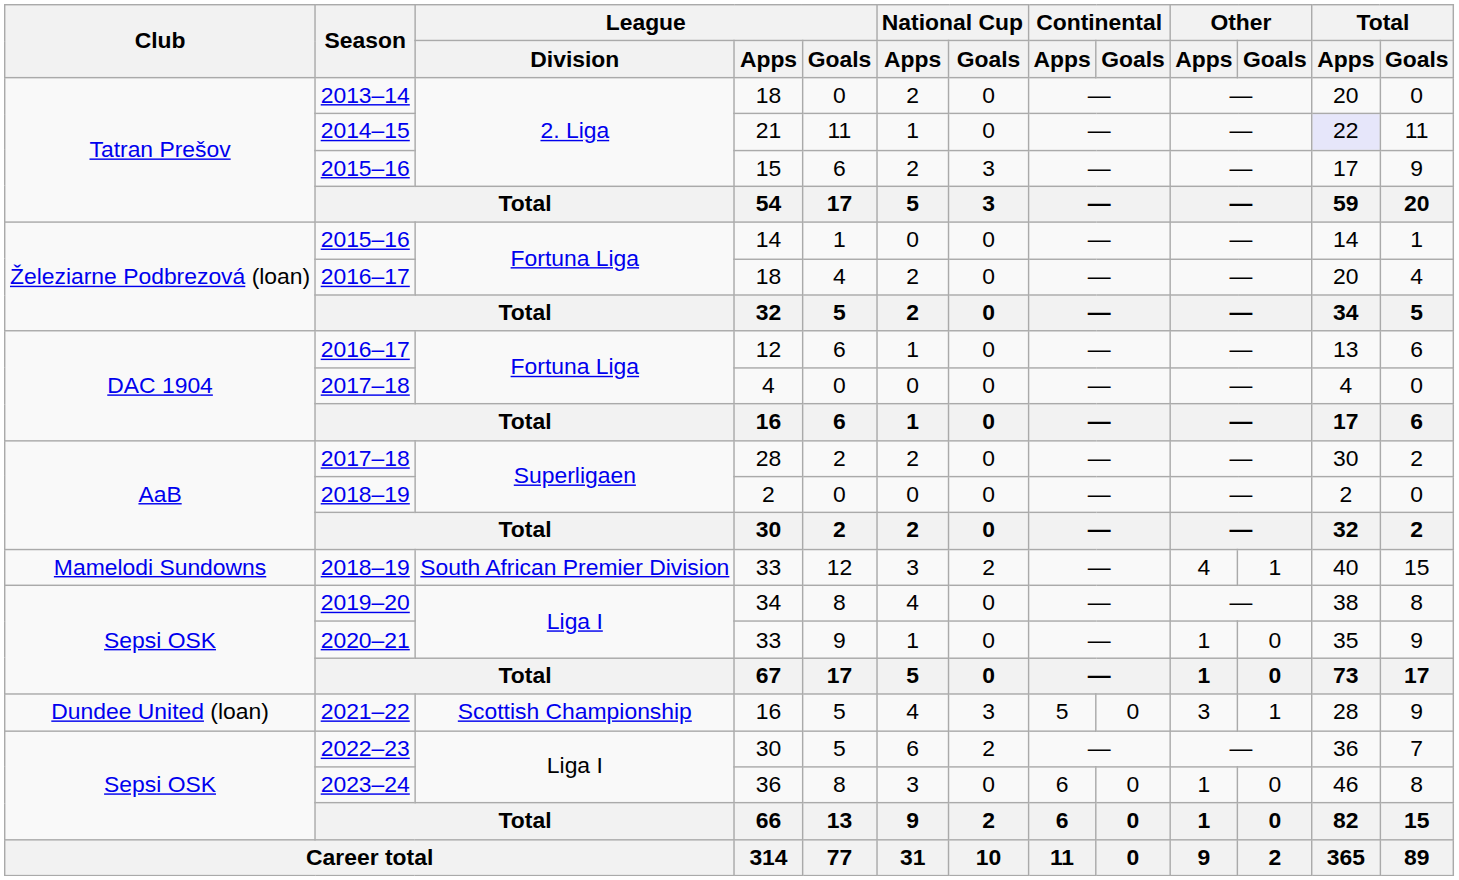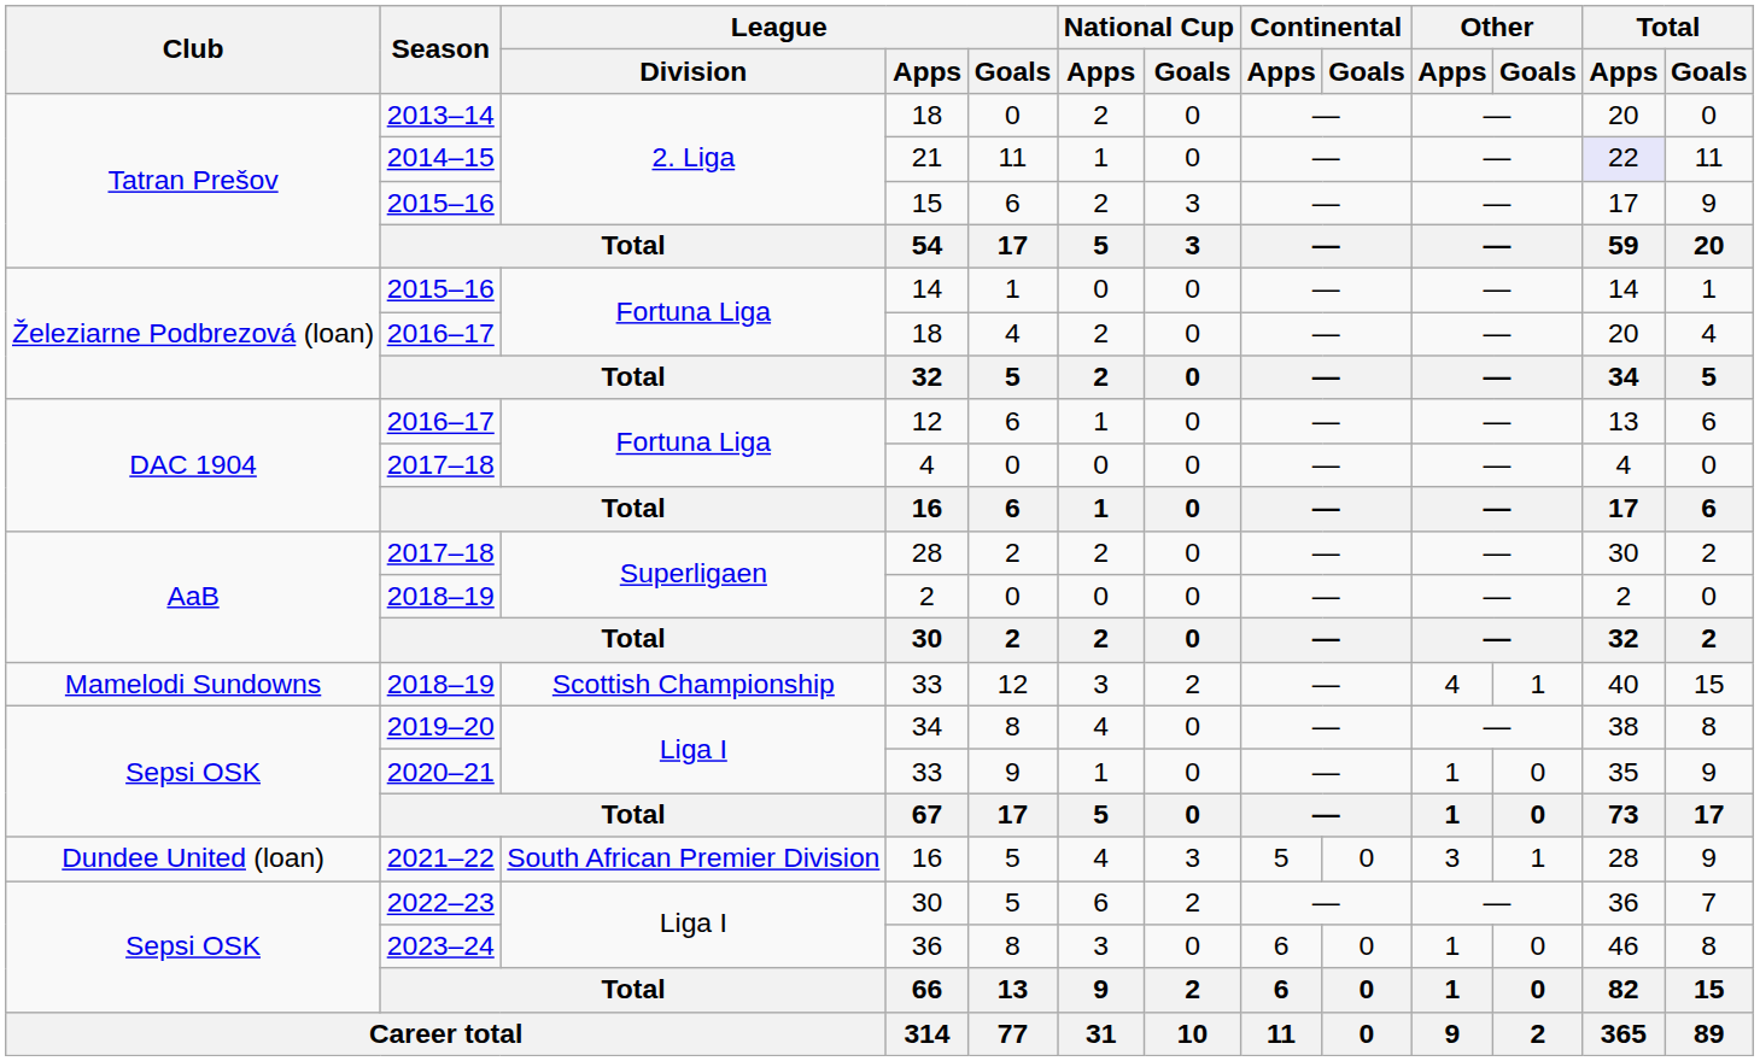2018–19 / 33 | League / Division: South African Premier Division -> Scottish Championship
2021–22 / 16 | League / Division: Scottish Championship -> South African Premier Division
